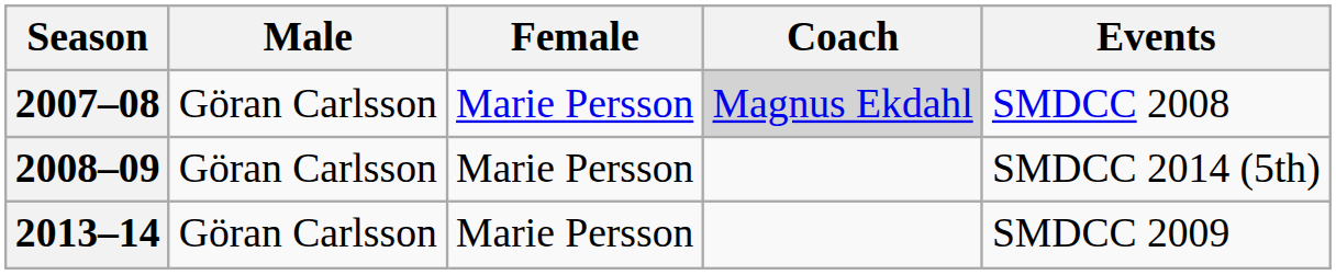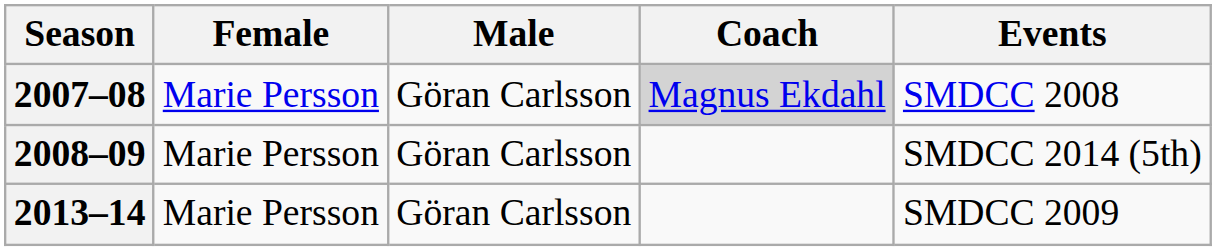columns swapped: Male <-> Female
